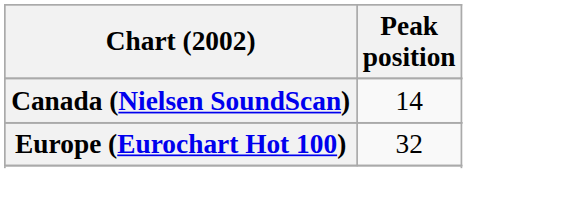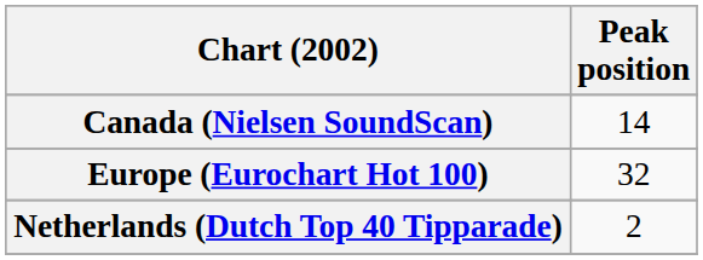+ row: Netherlands (Dutch Top 40 Tipparade) | 2
